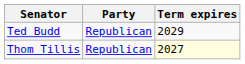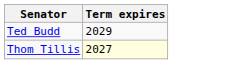- column: Party | Republican | Republican
